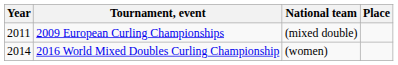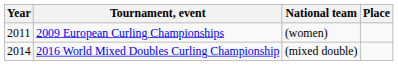2009 European Curling Championships | National team: (mixed double) -> (women)
2016 World Mixed Doubles Curling Championship | National team: (women) -> (mixed double)
